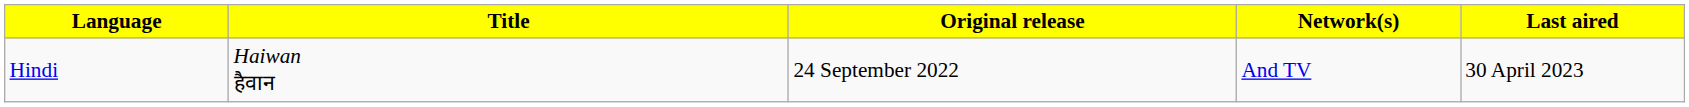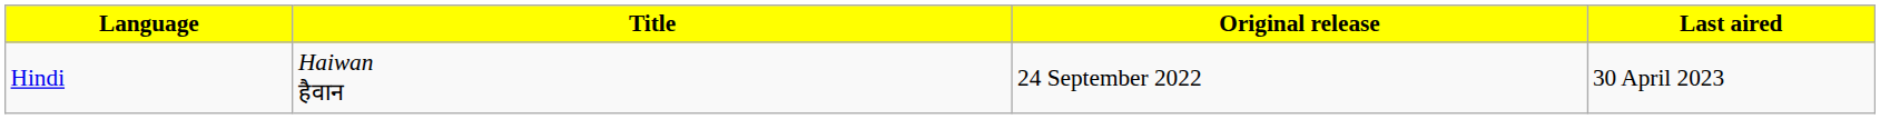- column: Network(s) | And TV
